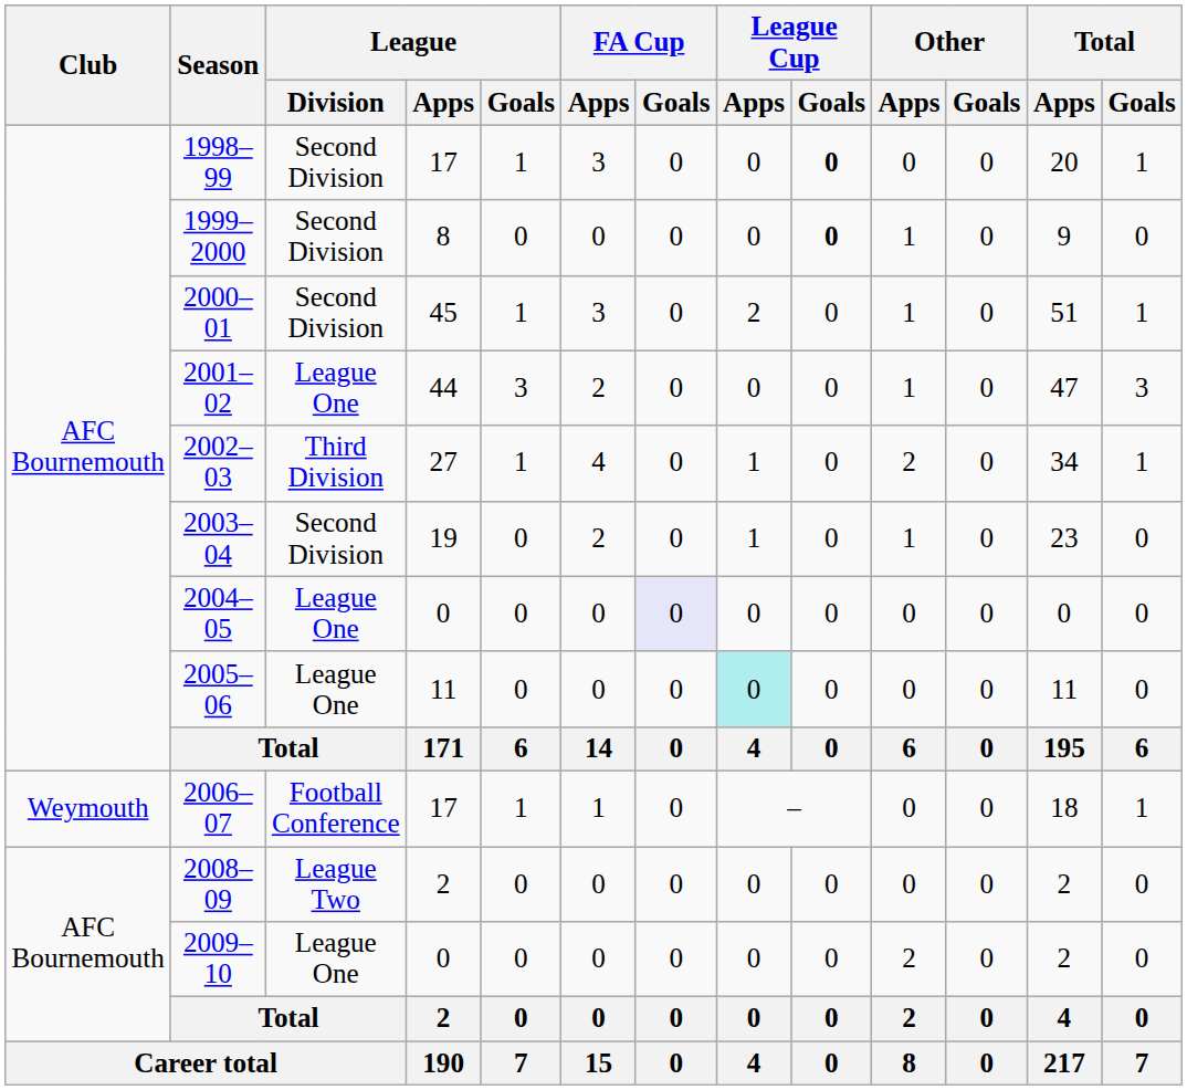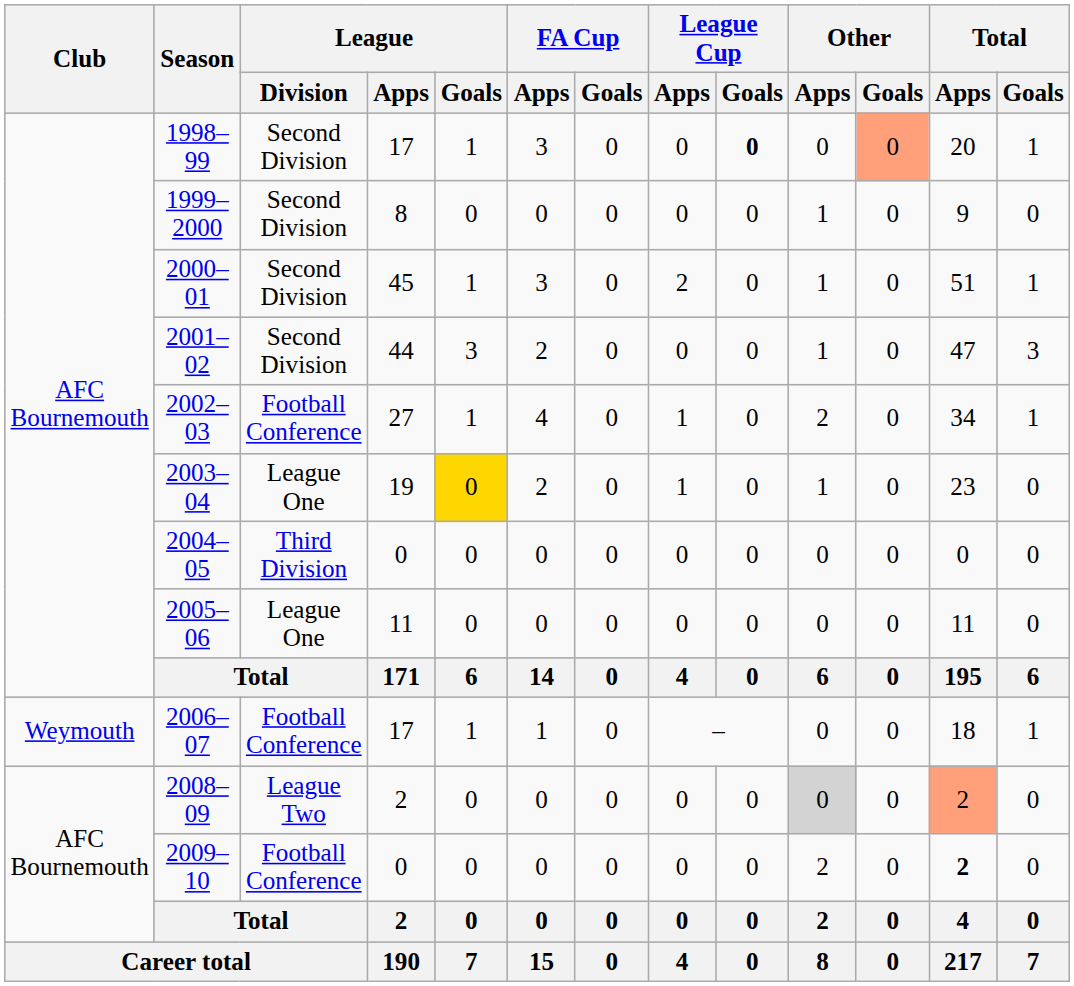1998–99 | Other / Goals: no background -> lightsalmon background
1999–2000 | League Cup / Goals: bold -> normal
2001–02 | League / Division: League One -> Second Division
2002–03 | League / Division: Third Division -> Football Conference
2003–04 | League / Division: Second Division -> League One
2003–04 | League / Goals: no background -> gold background
2004–05 | League / Division: League One -> Third Division
2004–05 | FA Cup / Goals: lavender background -> no background
2005–06 | League Cup / Apps: paleturquoise background -> no background
2008–09 | Other / Apps: no background -> lightgrey background
2008–09 | Total / Apps: no background -> lightsalmon background
2009–10 | League / Division: League One -> Football Conference
2009–10 | Total / Apps: normal -> bold
